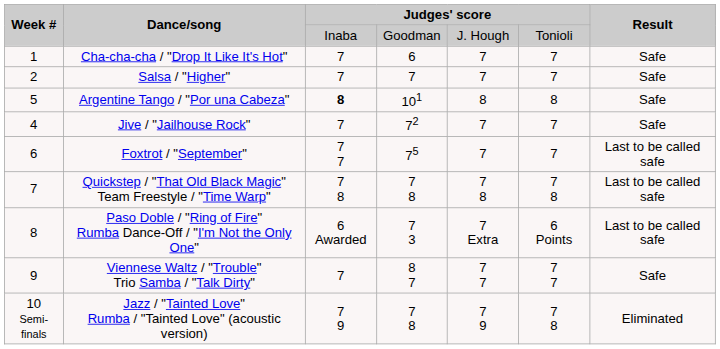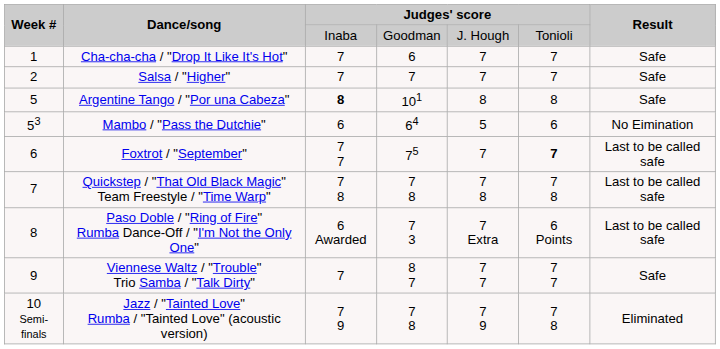- row: 4 | Jive / "Jailhouse Rock" | 7 | 72 | 7 | 7 | Safe
+ row: 53 | Mambo / "Pass the Dutchie" | 6 | 64 | 5 | 6 | No Eimination
Foxtrot / "September" | column 6: normal -> bold
